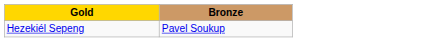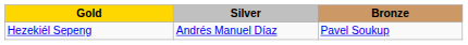+ column: Silver | Andrés Manuel Díaz
